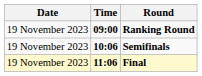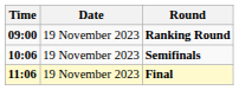columns swapped: Date <-> Time
